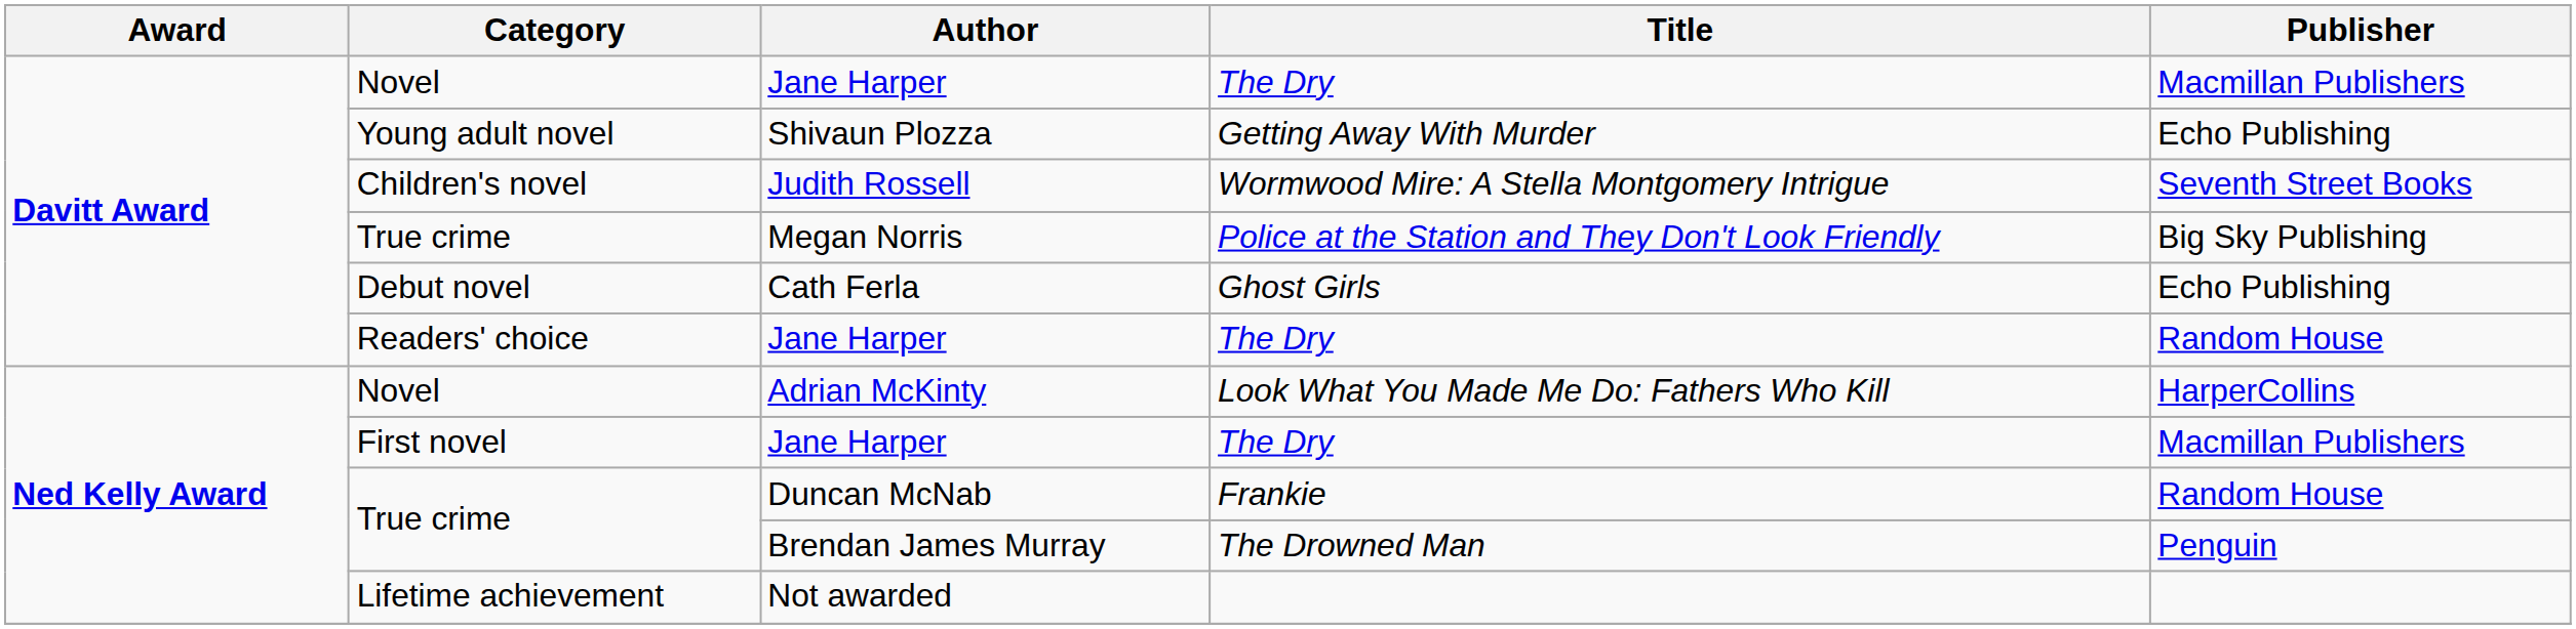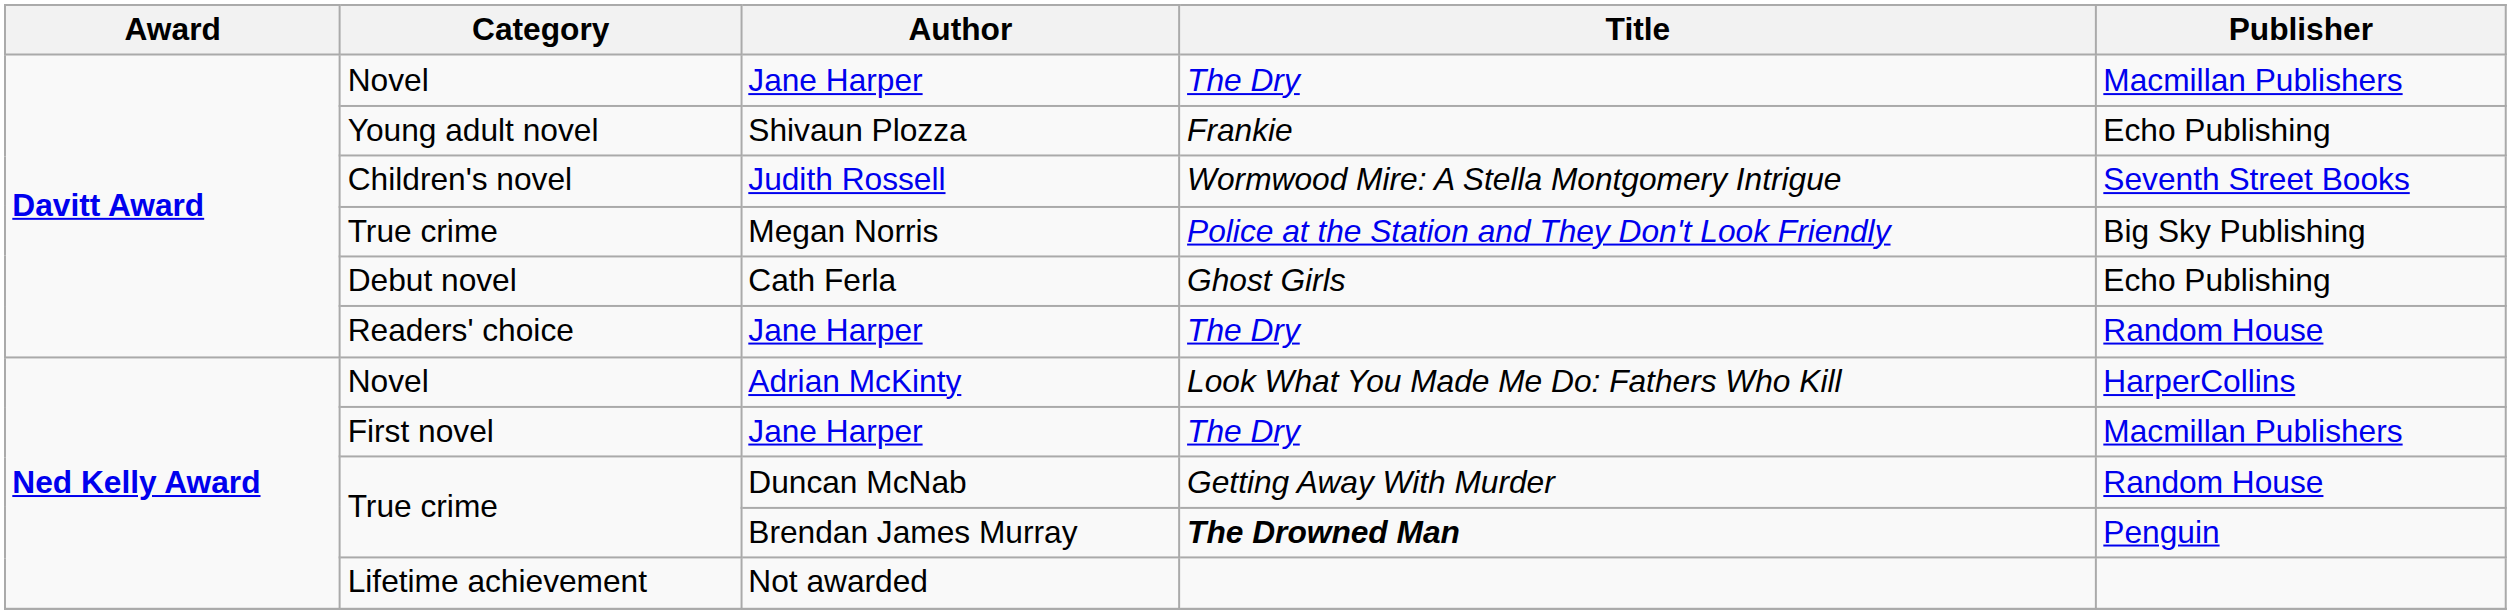Shivaun Plozza | Title: Getting Away With Murder -> Frankie
Duncan McNab | Title: Frankie -> Getting Away With Murder
Brendan James Murray | Title: normal -> bold
